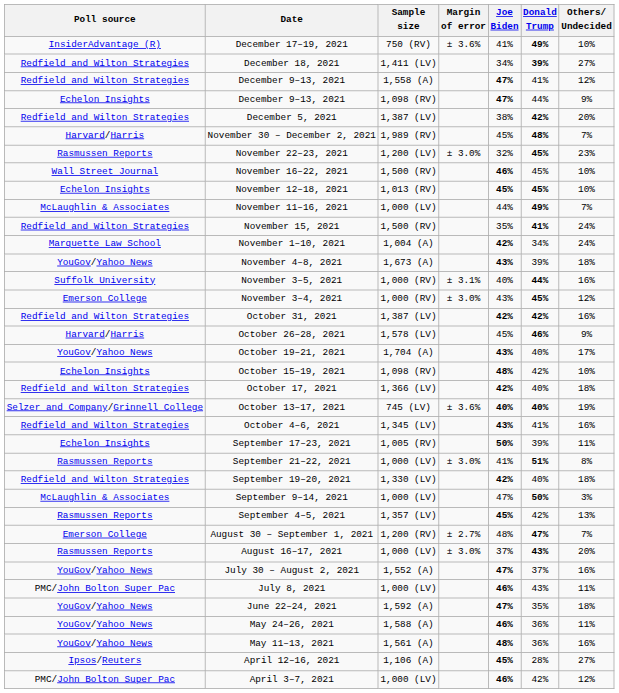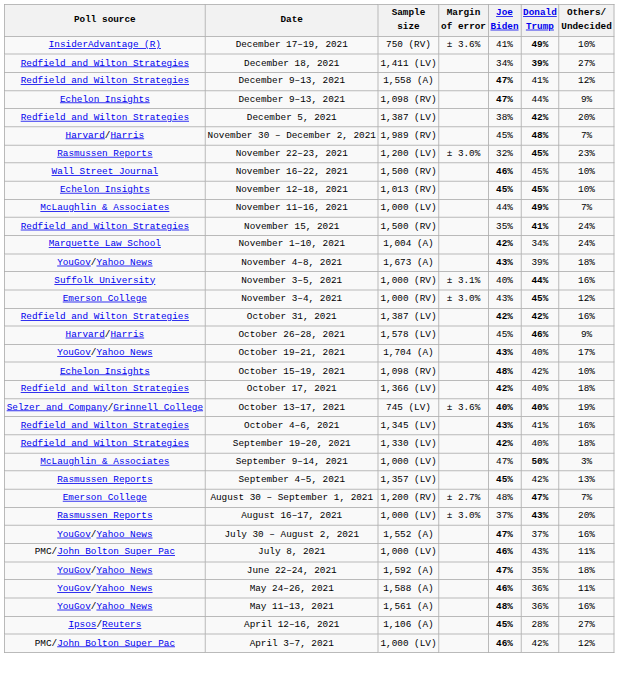- row: Echelon Insights | September 17–23, 2021 | 1,005 (RV) | 50% | 39% | 11%
- row: Rasmussen Reports | September 21–22, 2021 | 1,000 (LV) | ± 3.0% | 41% | 51% | 8%
